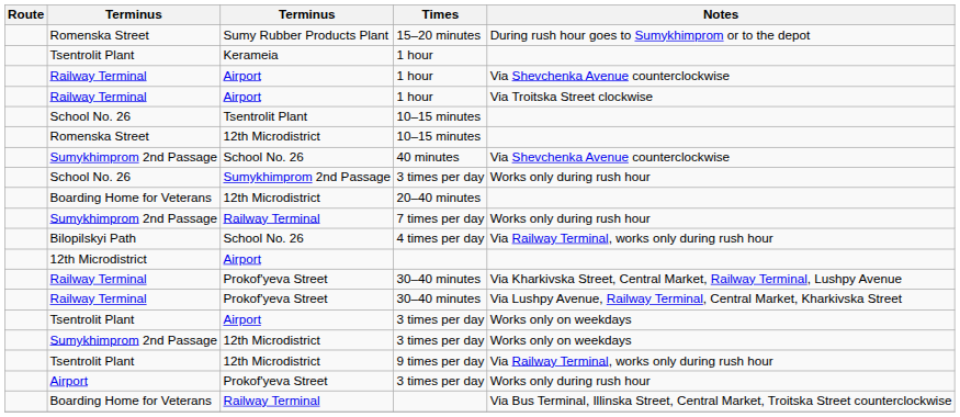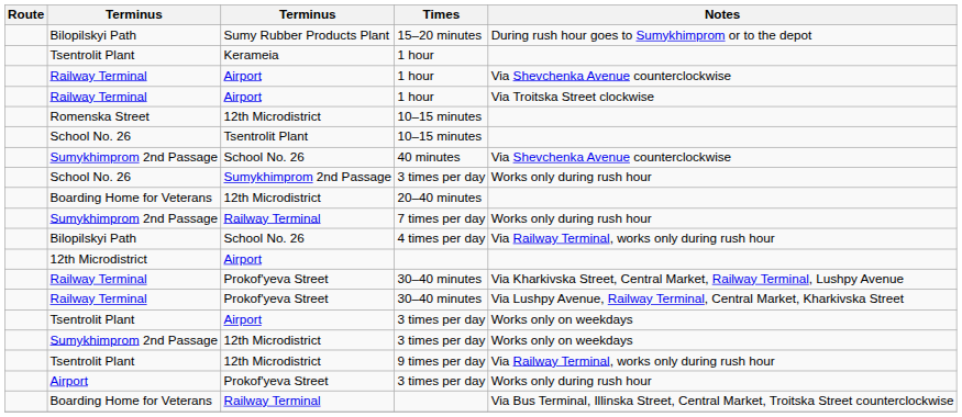15–20 minutes | column 2: Romenska Street -> Bilopilskyi Path
rows swapped: 12th Microdistrict / 10–15 minutes <-> Tsentrolit Plant / 10–15 minutes
